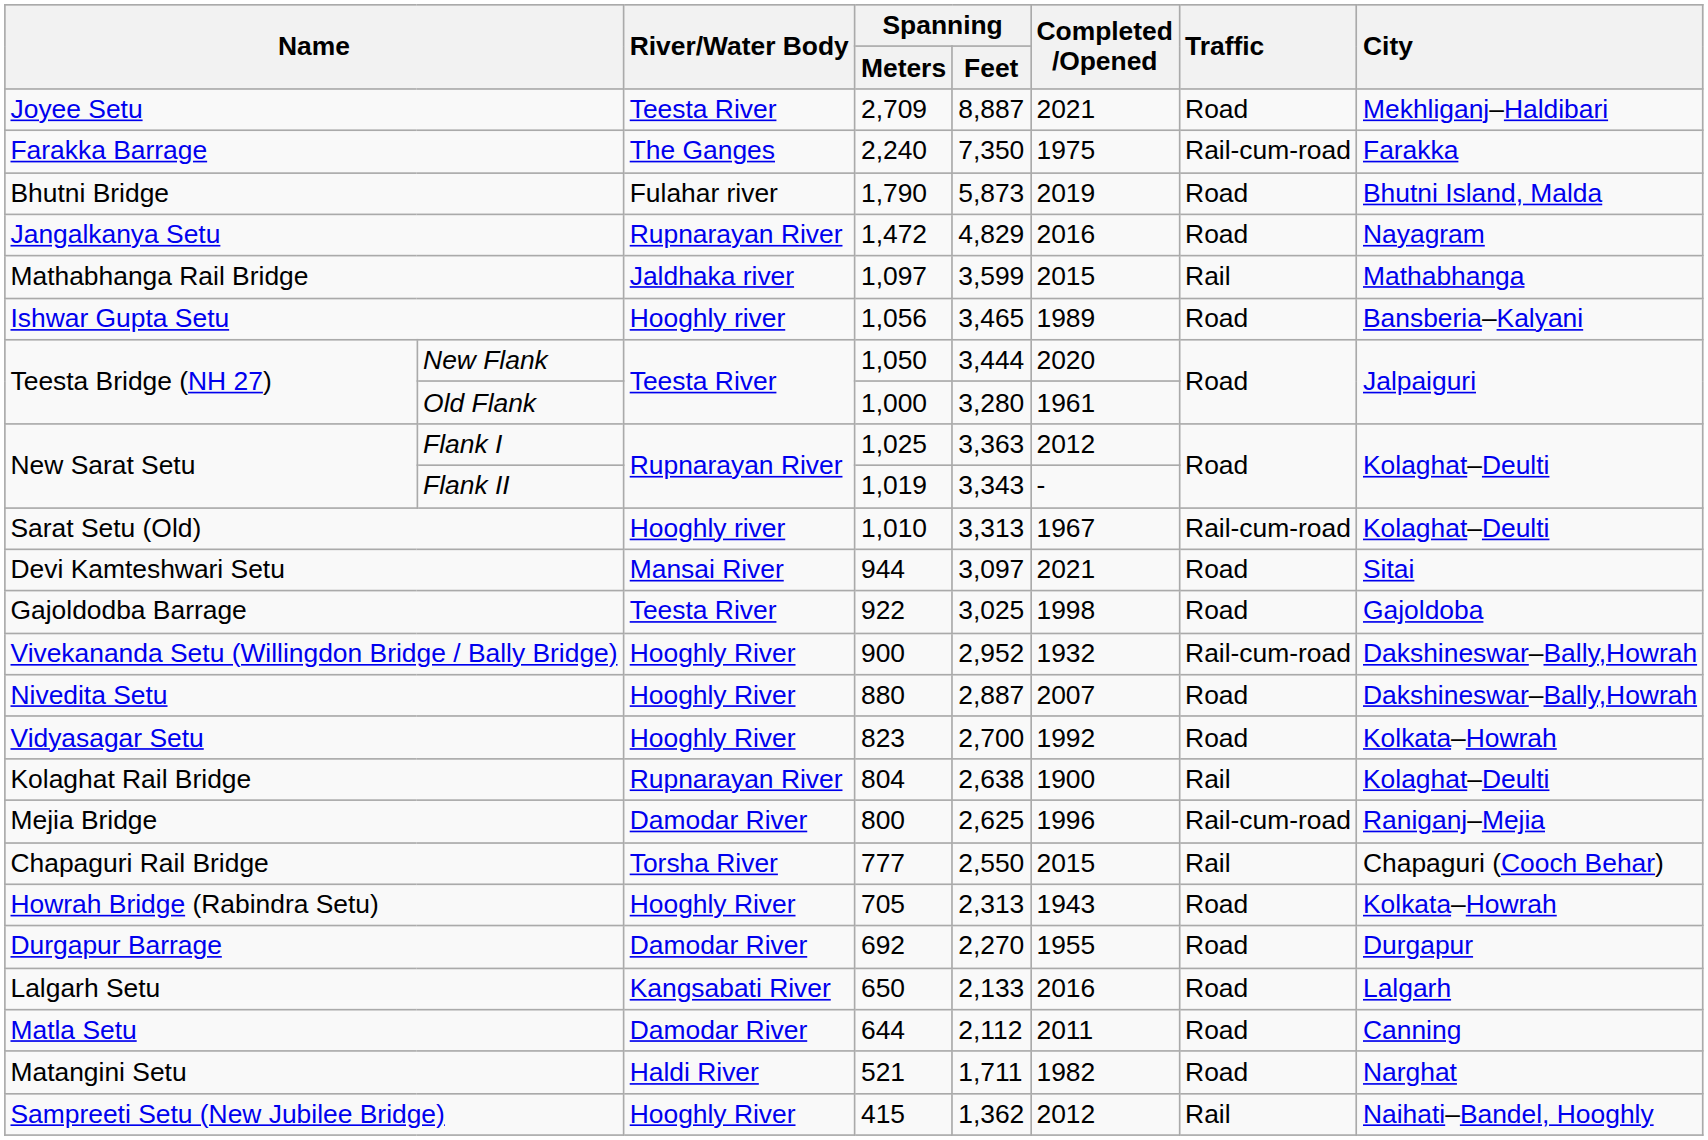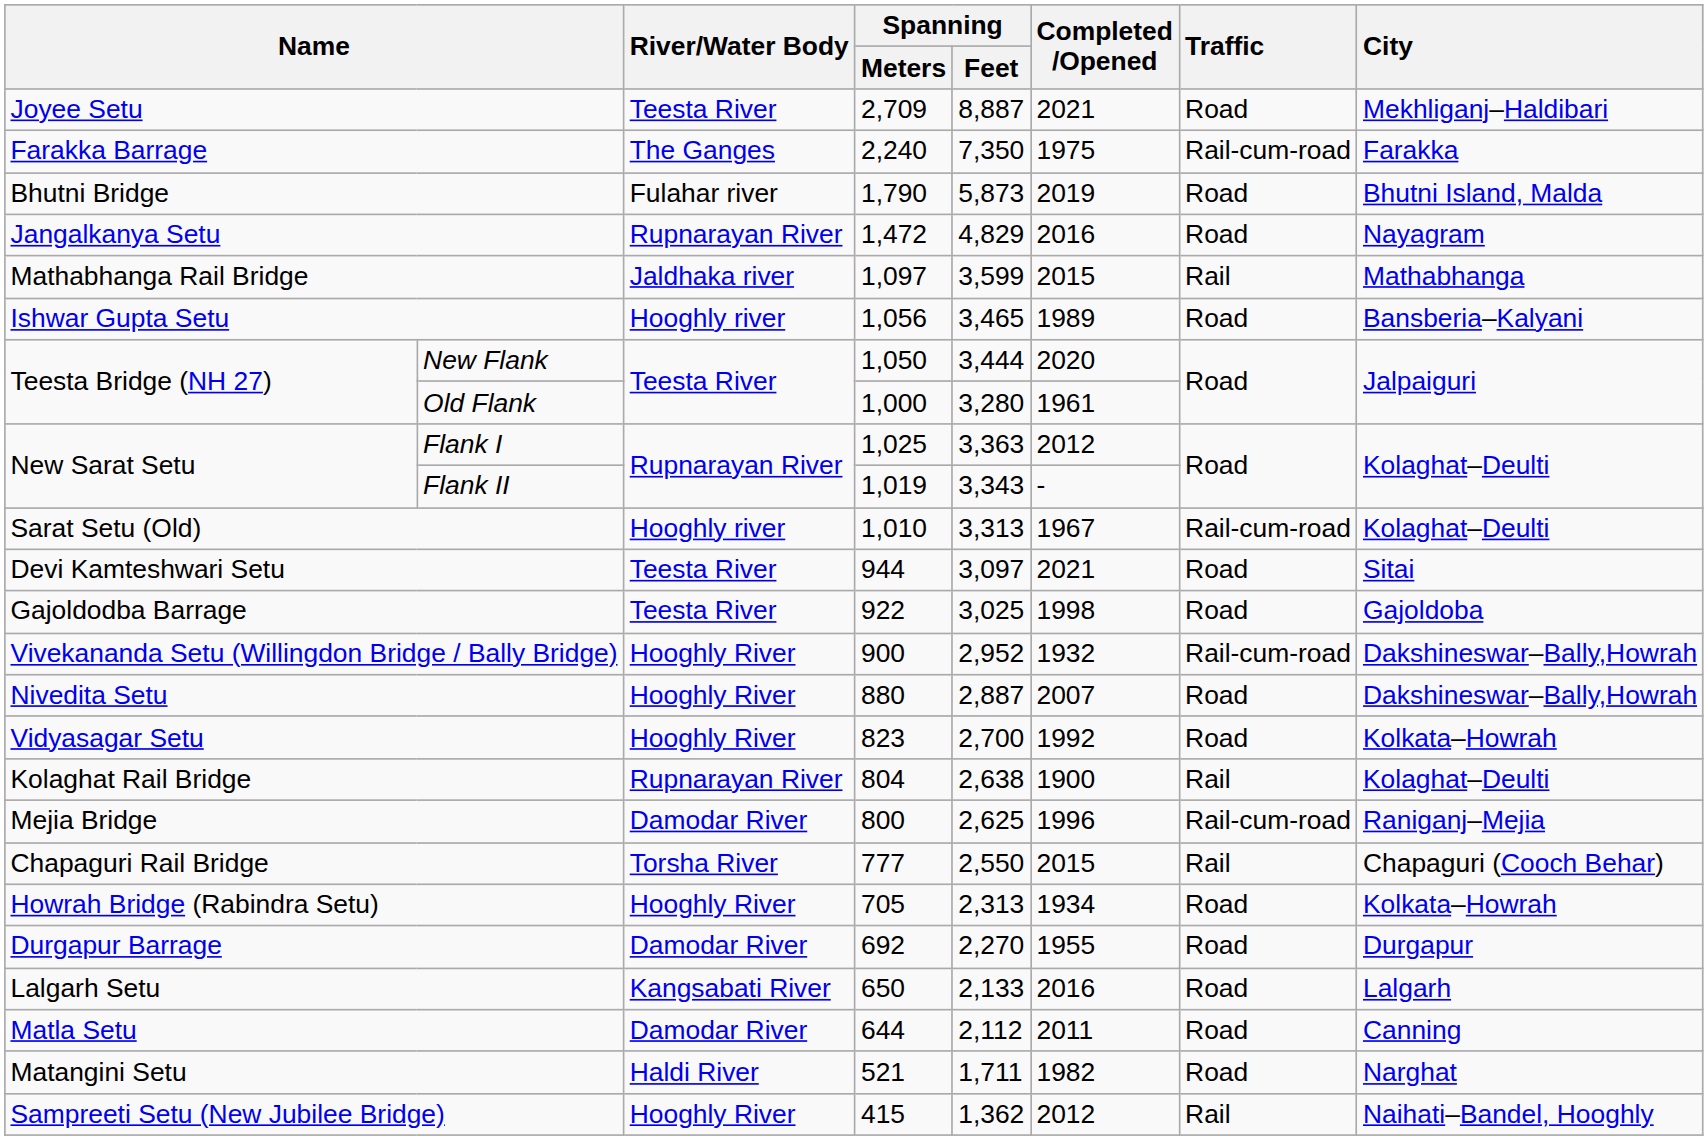Devi Kamteshwari Setu | River/Water Body: Mansai River -> Teesta River
Howrah Bridge (Rabindra Setu) | Completed /Opened: 1943 -> 1934
